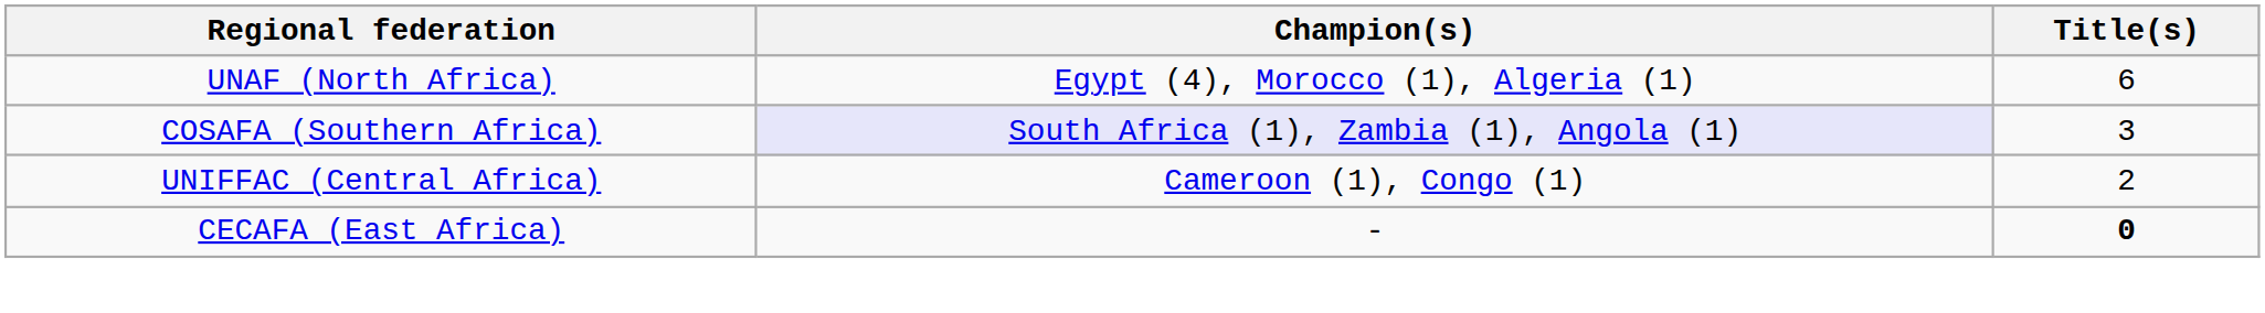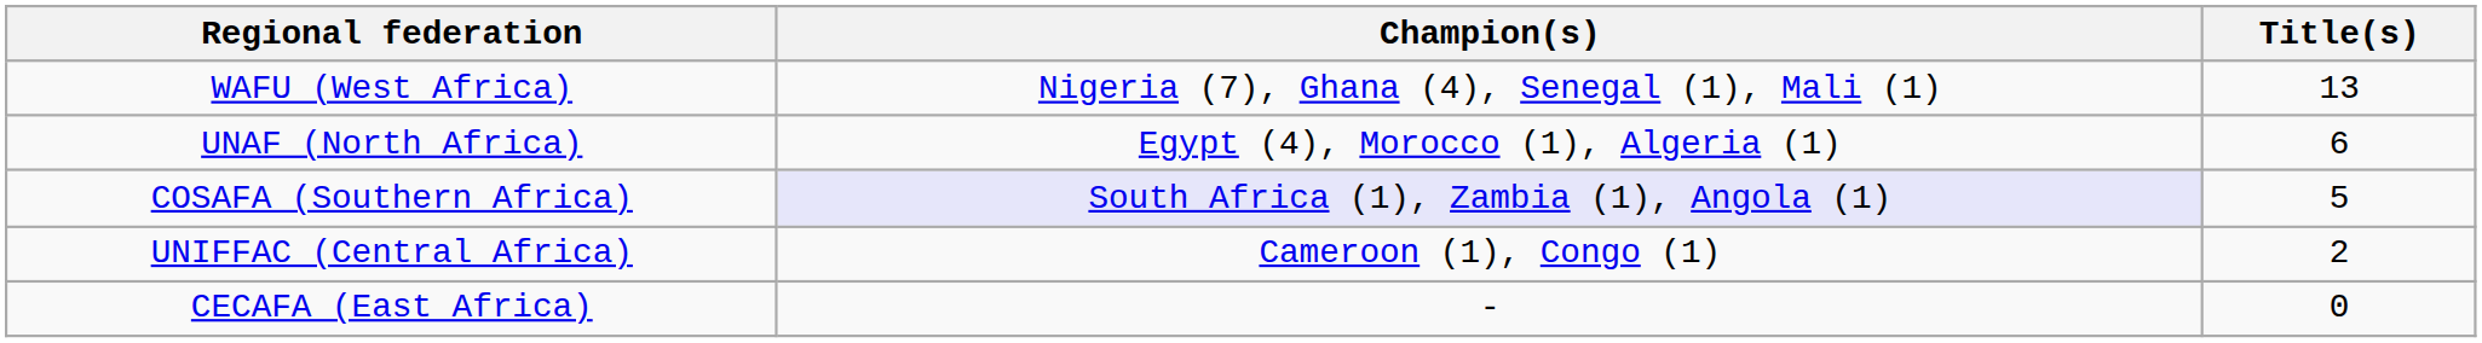+ row: WAFU (West Africa) | Nigeria (7), Ghana (4), Senegal (1), Mali (1) | 13
COSAFA (Southern Africa) | Title(s): 3 -> 5
CECAFA (East Africa) | Title(s): bold -> normal
